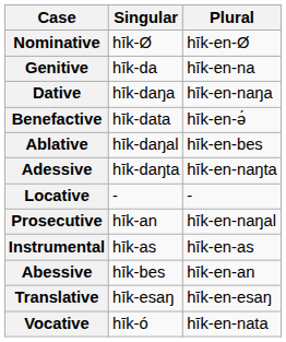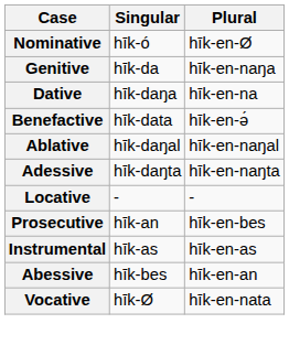Nominative | Singular: hīk-Ø -> hīk-ó
Genitive | Plural: hīk-en-na -> hīk-en-naŋa
Dative | Plural: hīk-en-naŋa -> hīk-en-na
Ablative | Plural: hīk-en-bes -> hīk-en-naŋal
Prosecutive | Plural: hīk-en-naŋal -> hīk-en-bes
- row: Translative | hīk-esaŋ | hīk-en-esaŋ
Vocative | Singular: hīk-ó -> hīk-Ø
